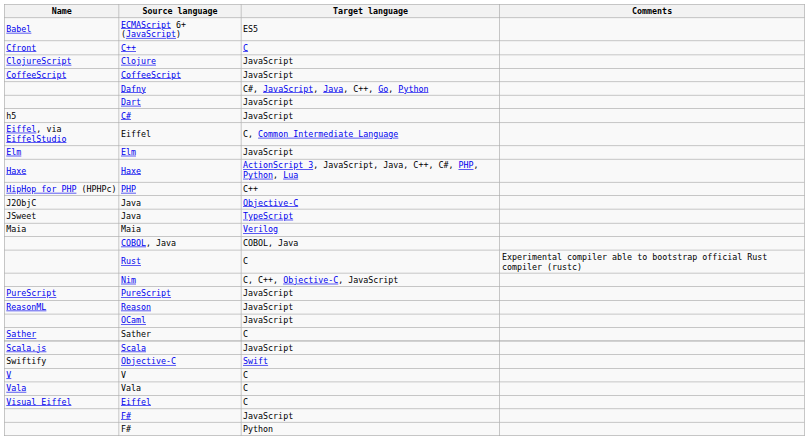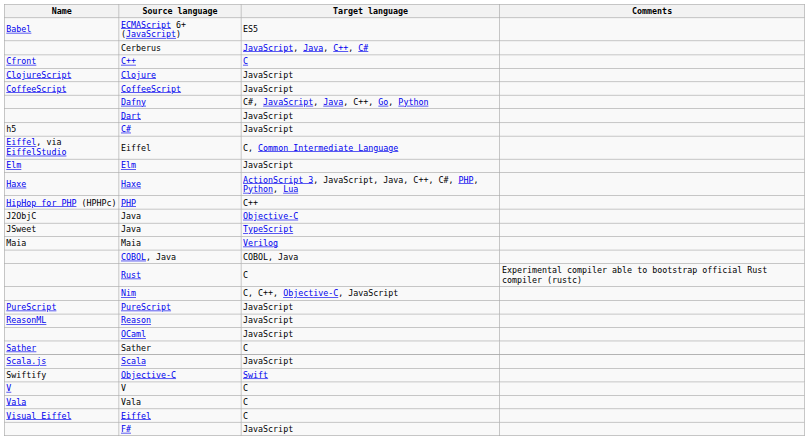+ row: Cerberus | JavaScript, Java, C++, C#
- row: F# | Python
